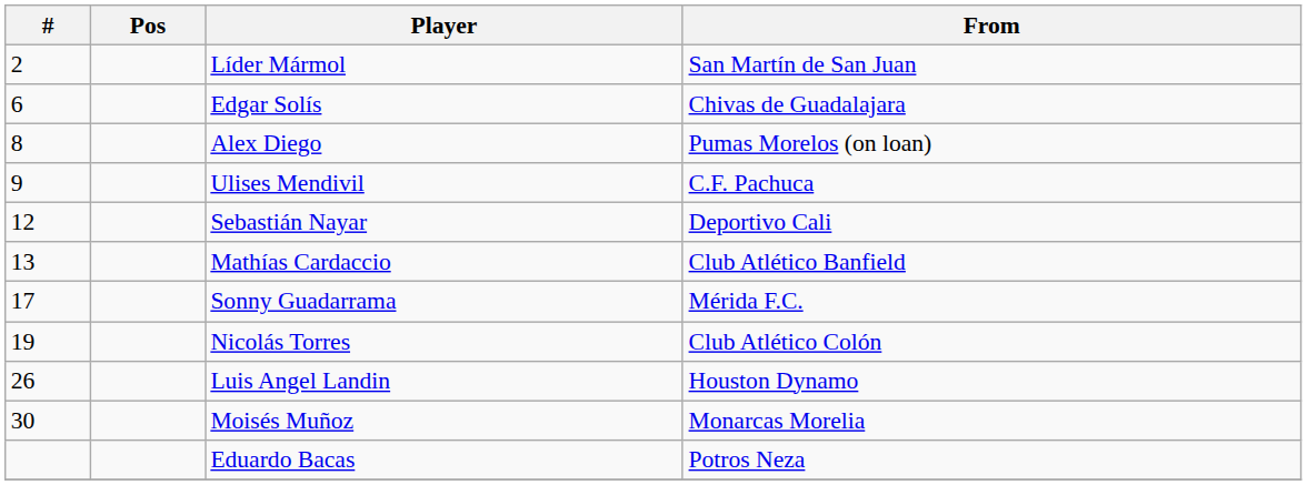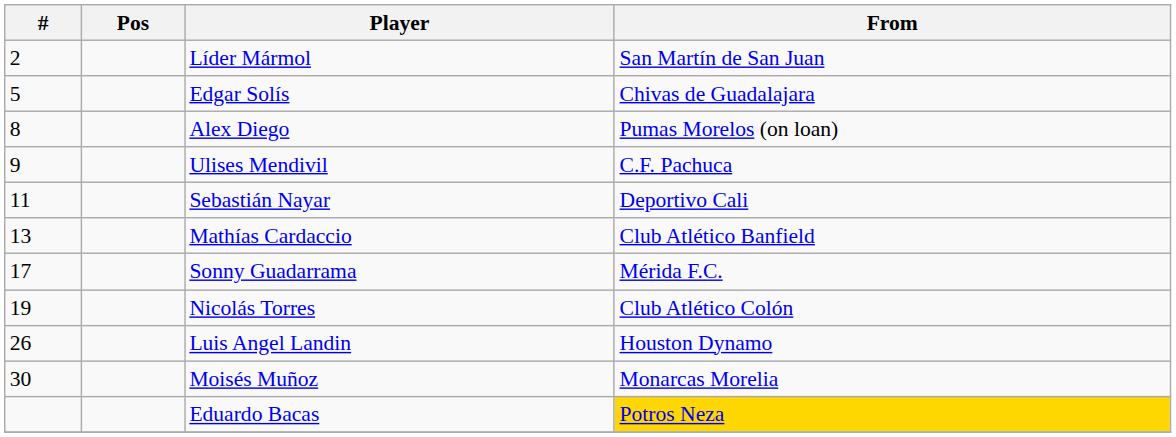Edgar Solís | #: 6 -> 5
Sebastián Nayar | #: 12 -> 11
Eduardo Bacas | From: no background -> gold background
